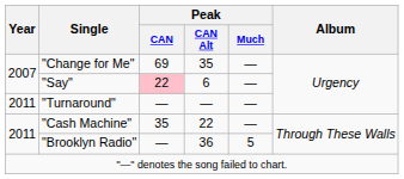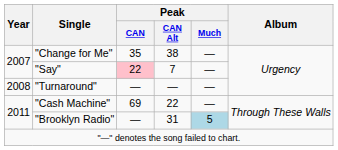"Change for Me" | Peak / CAN: 69 -> 35
"Change for Me" | Peak / CAN Alt: 35 -> 38
"Say" | Peak / CAN Alt: 6 -> 7
"Turnaround" | Year: 2011 -> 2008
"Cash Machine" | Peak / CAN: 35 -> 69
"Brooklyn Radio" | Peak / CAN Alt: 36 -> 31
"Brooklyn Radio" | Peak / Much: no background -> lightblue background
